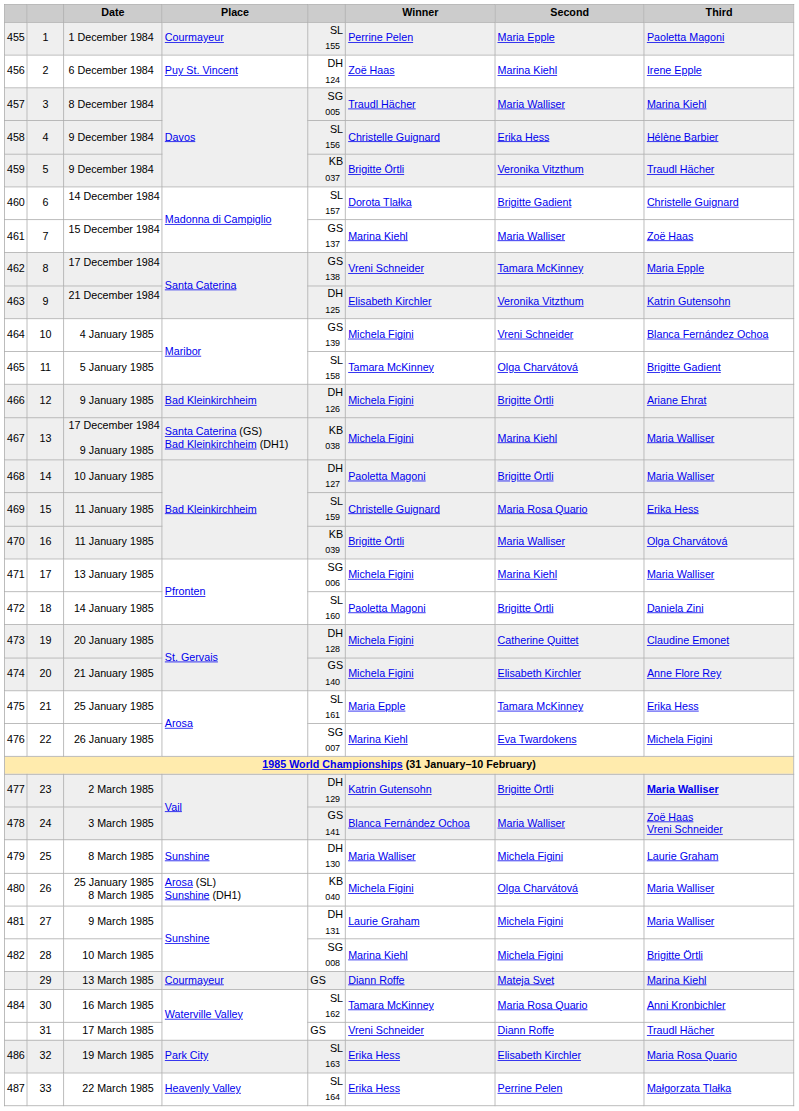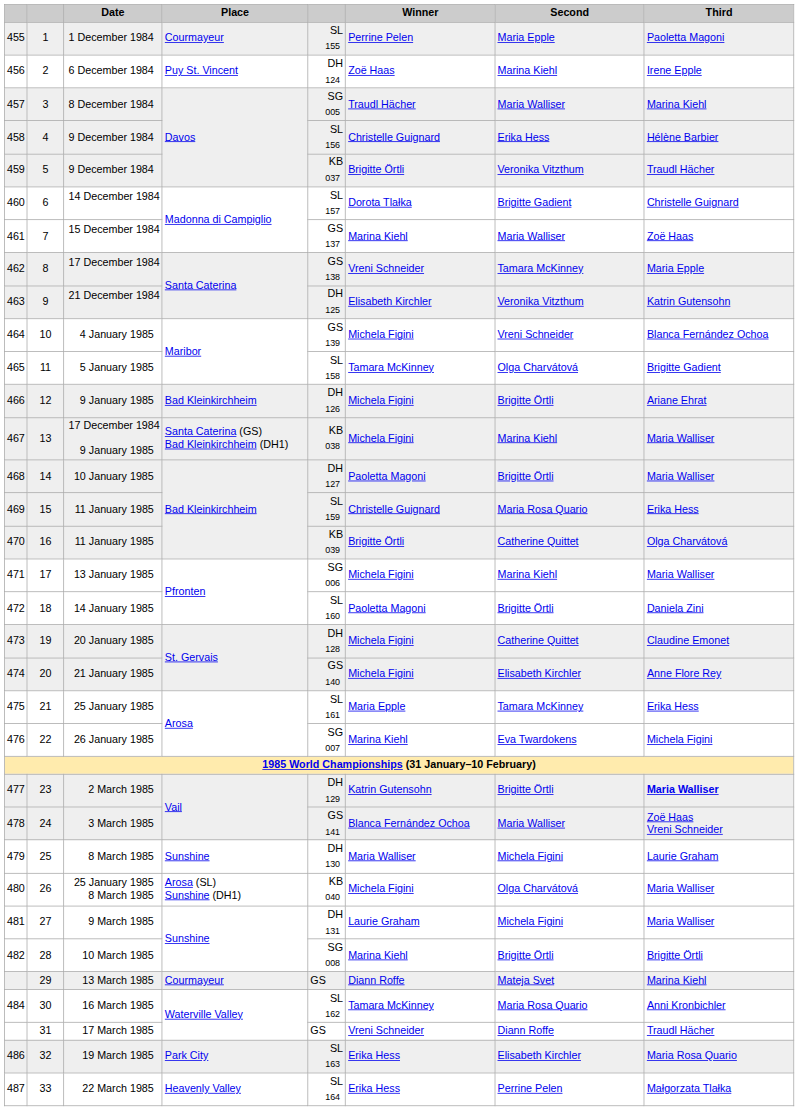16 / 11 January 1985 | Second: Maria Walliser -> Catherine Quittet
10 March 1985 | Second: Michela Figini -> Brigitte Örtli
